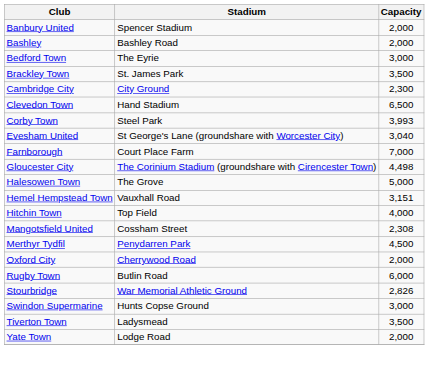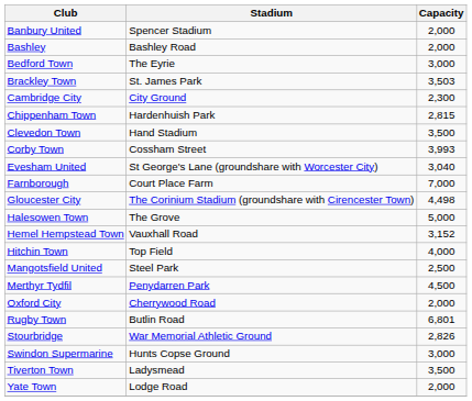Brackley Town | Capacity: 3,500 -> 3,503
+ row: Chippenham Town | Hardenhuish Park | 2,815
Clevedon Town | Capacity: 6,500 -> 3,500
Corby Town | Stadium: Steel Park -> Cossham Street
Hemel Hempstead Town | Capacity: 3,151 -> 3,152
Mangotsfield United | Stadium: Cossham Street -> Steel Park
Mangotsfield United | Capacity: 2,308 -> 2,500
Rugby Town | Capacity: 6,000 -> 6,801
